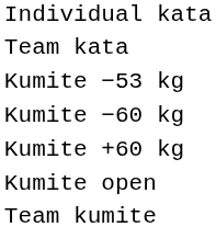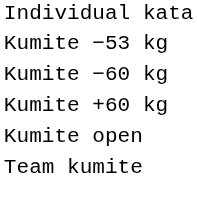- row: Team kata
